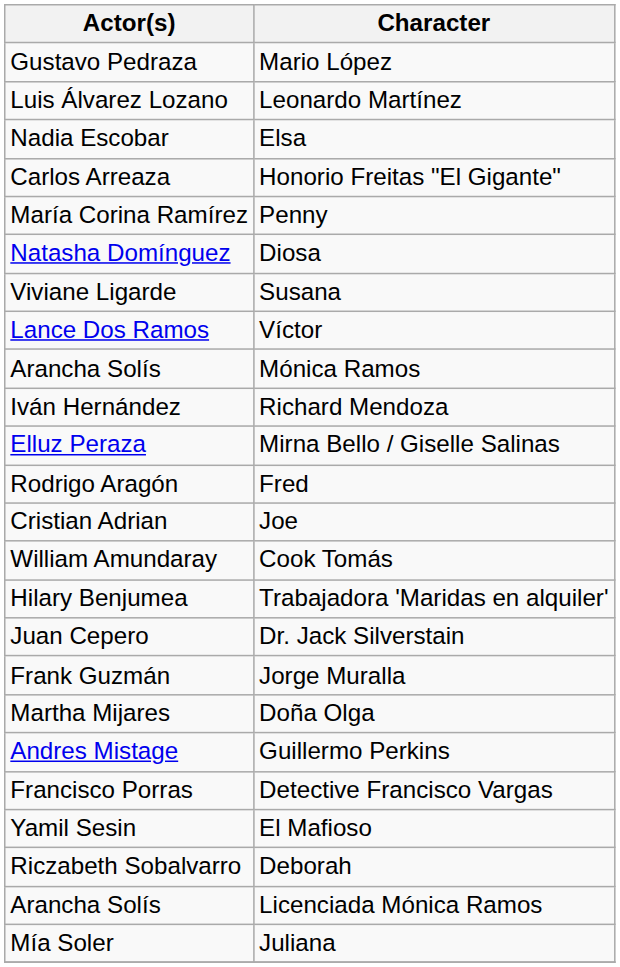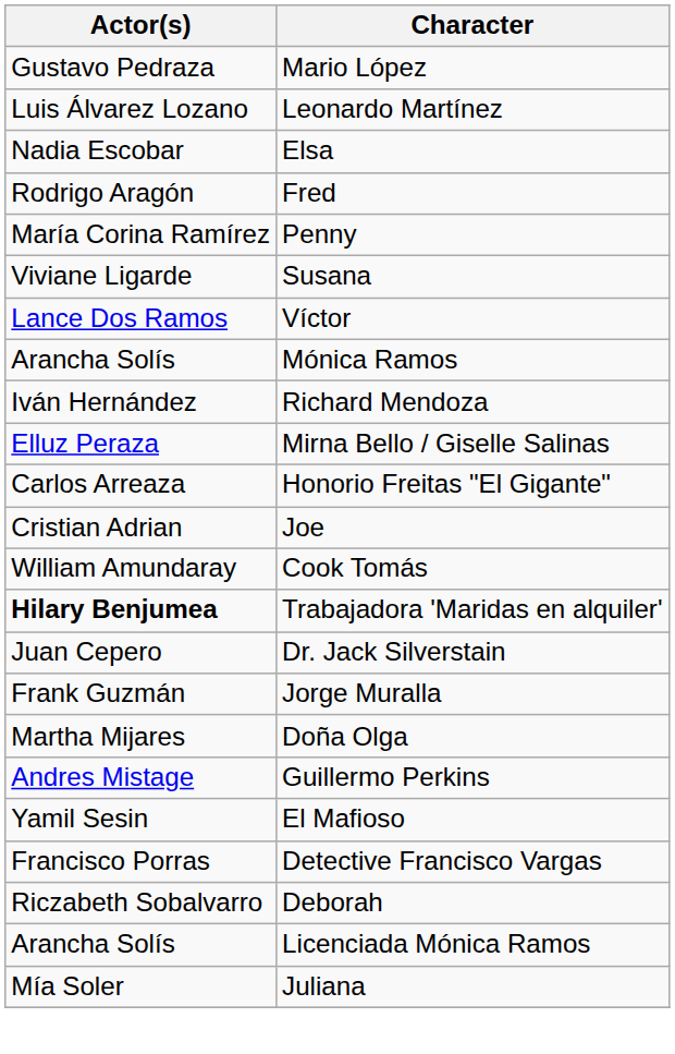rows swapped: Honorio Freitas "El Gigante" <-> Fred
- row: Natasha Domínguez | Diosa
Trabajadora 'Maridas en alquiler' | Actor(s): normal -> bold
rows swapped: Detective Francisco Vargas <-> El Mafioso
